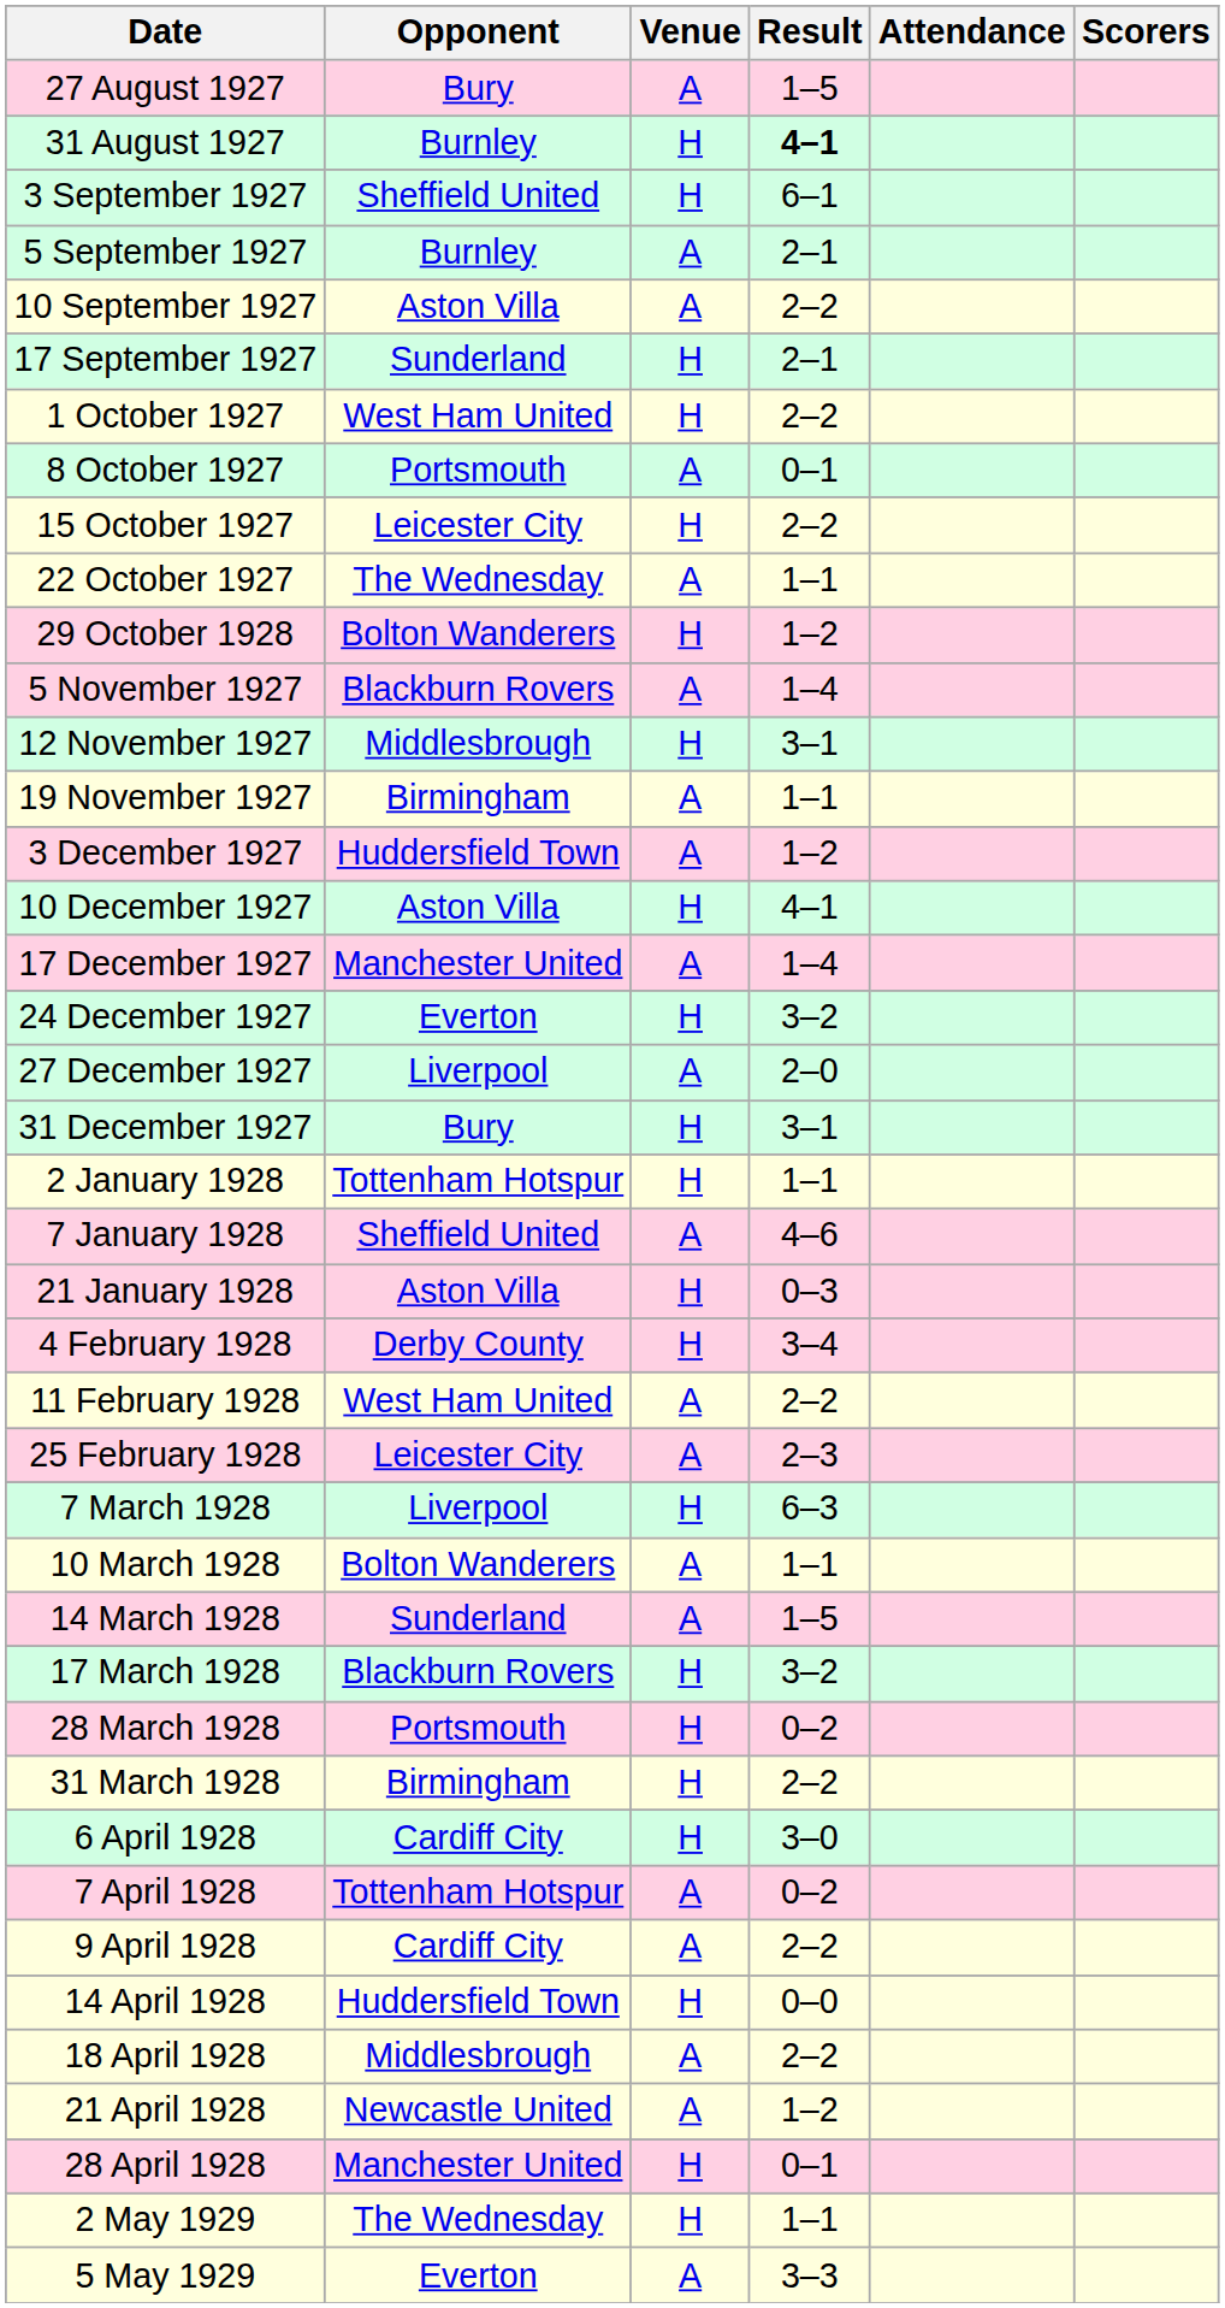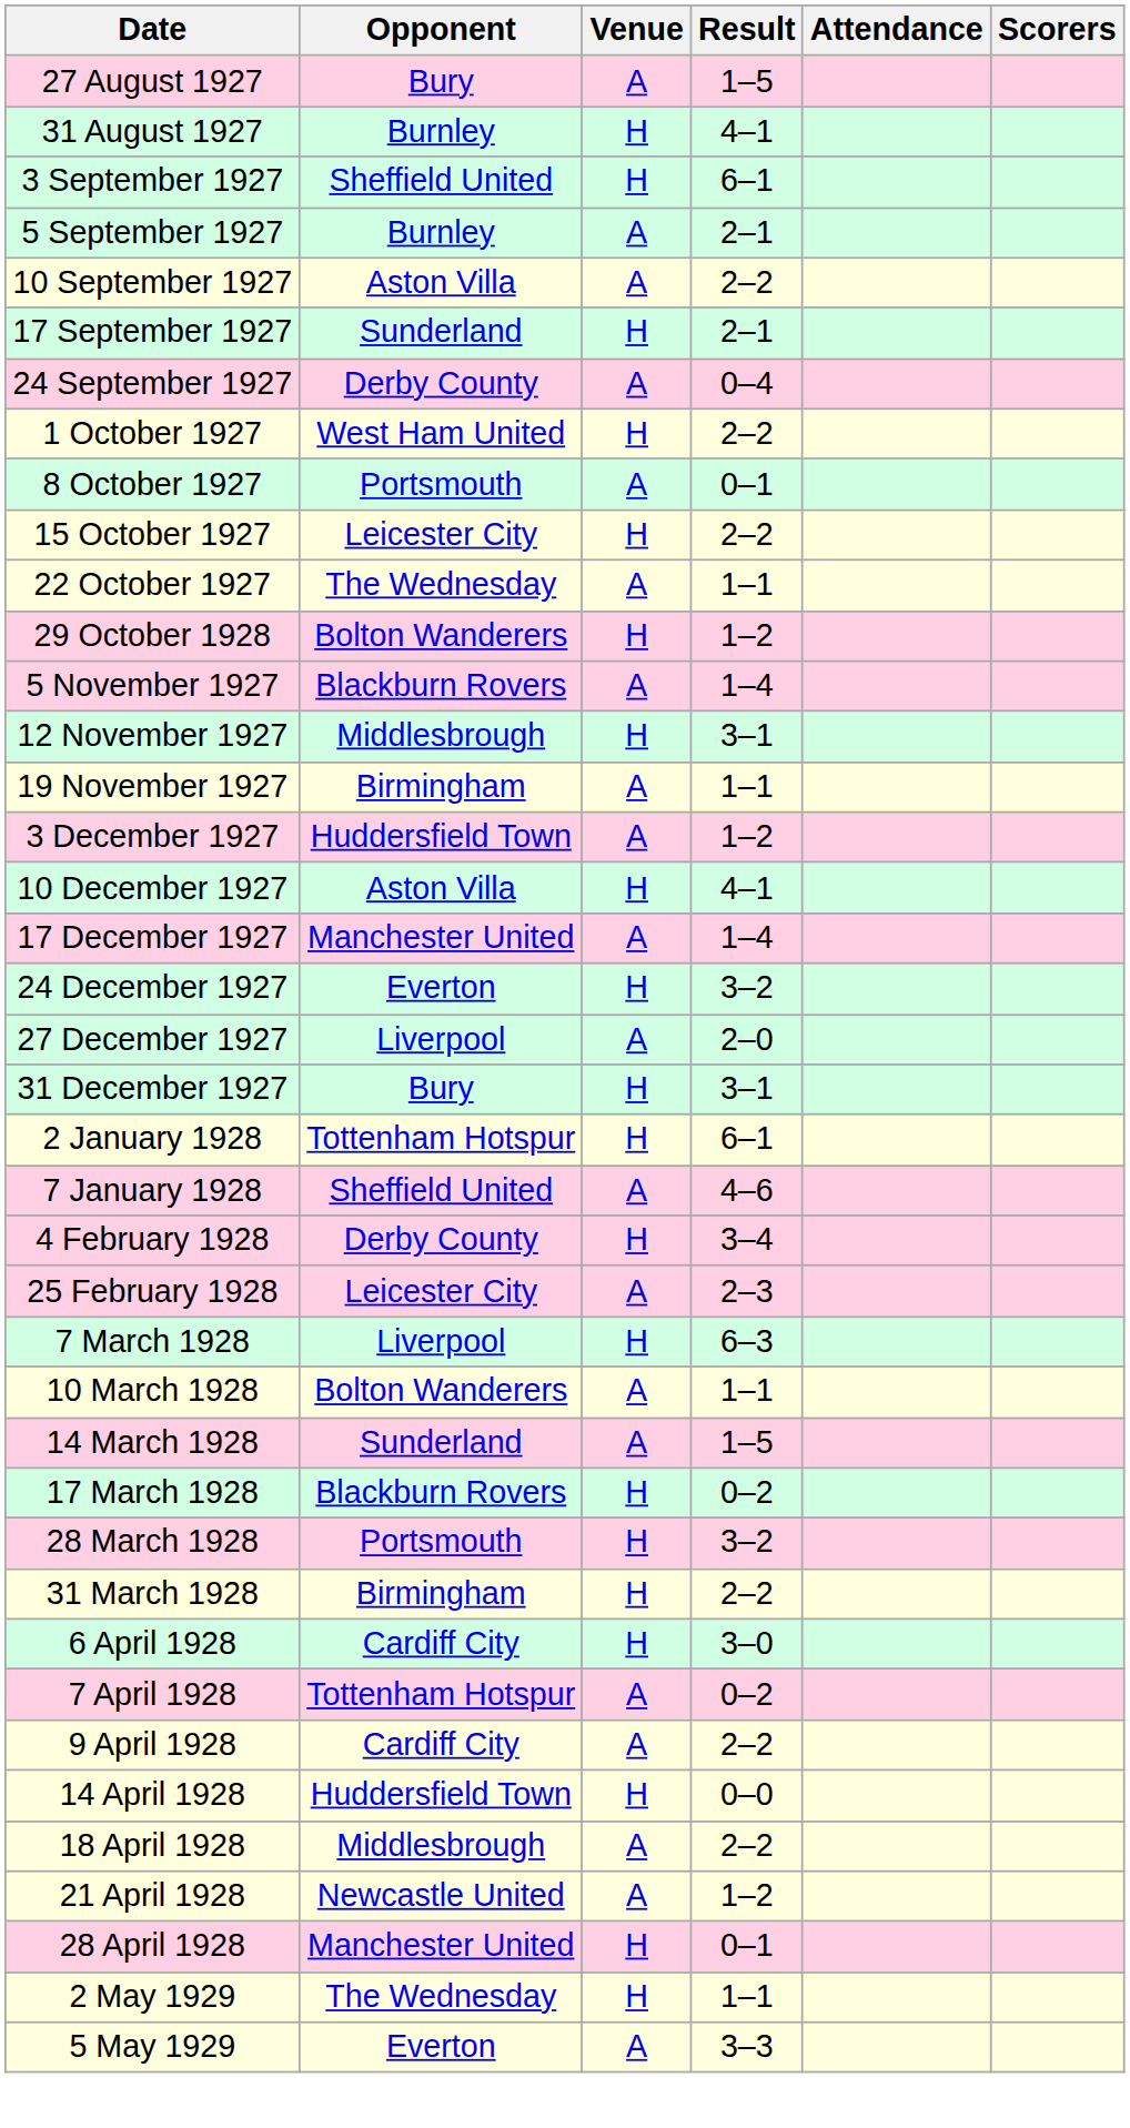31 August 1927 | Result: bold -> normal
+ row: 24 September 1927 | Derby County | A | 0–4
2 January 1928 | Result: 1–1 -> 6–1
- row: 21 January 1928 | Aston Villa | H | 0–3
- row: 11 February 1928 | West Ham United | A | 2–2
17 March 1928 | Result: 3–2 -> 0–2
28 March 1928 | Result: 0–2 -> 3–2
